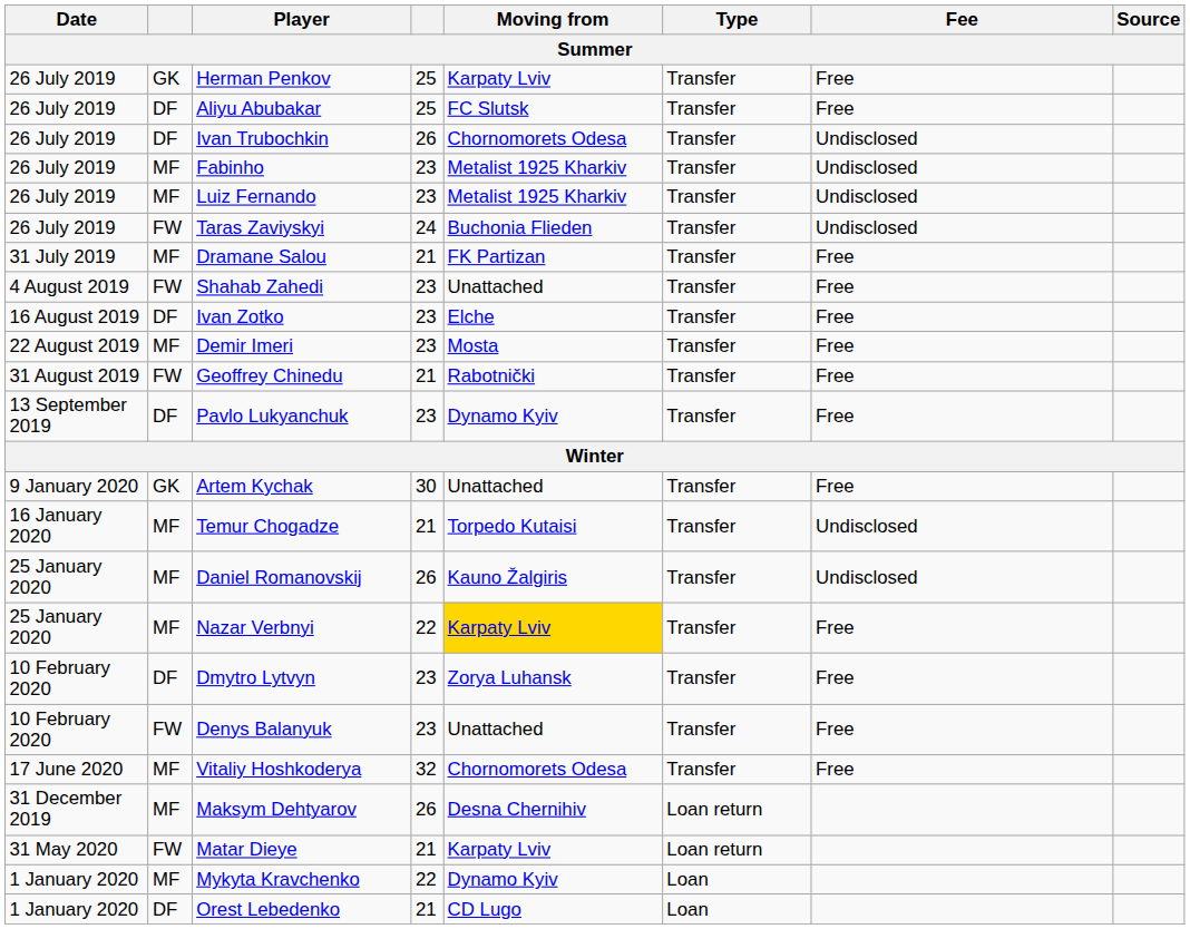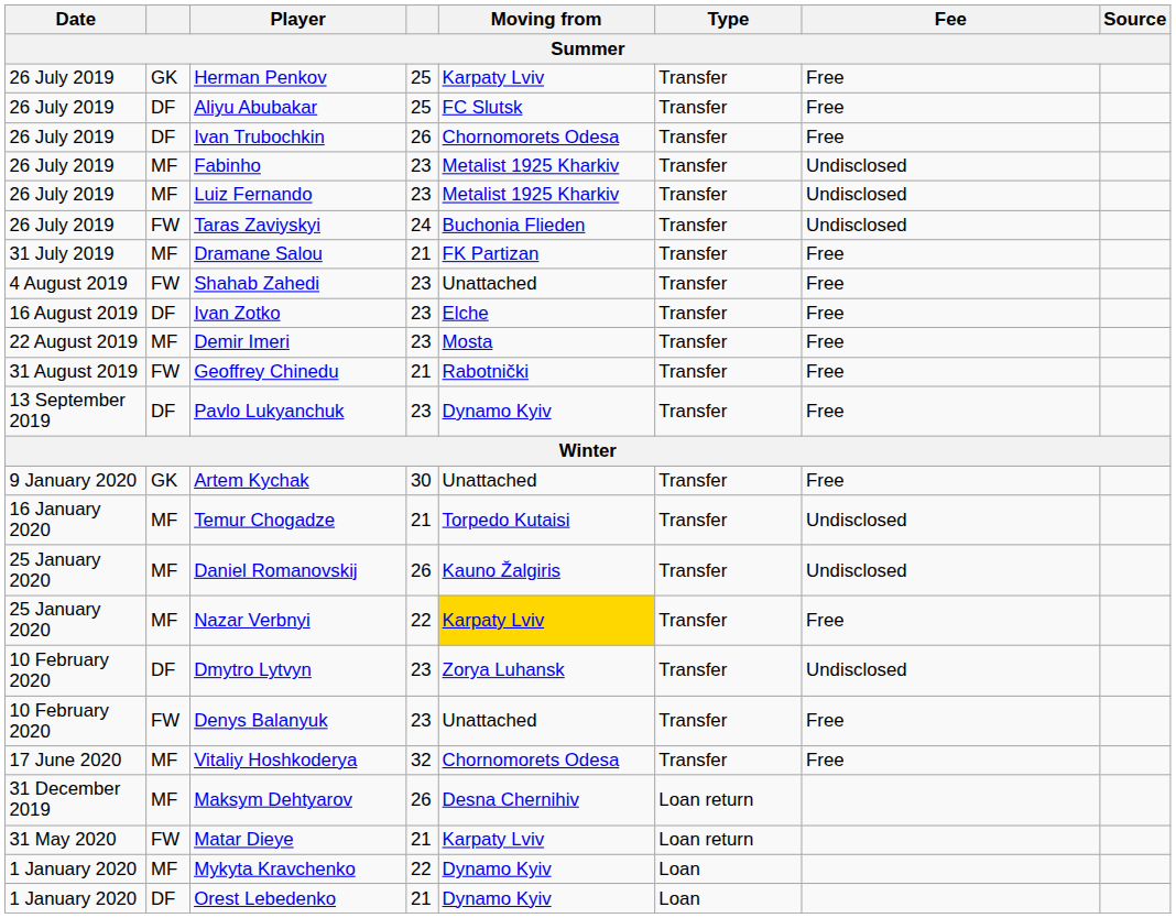Ivan Trubochkin | Fee: Undisclosed -> Free
Dmytro Lytvyn | Fee: Free -> Undisclosed
Orest Lebedenko | Moving from: CD Lugo -> Dynamo Kyiv
